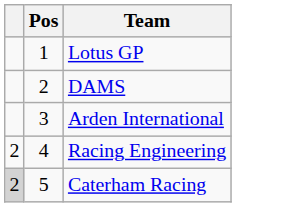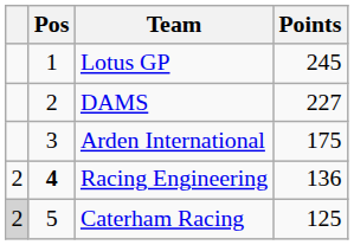+ column: Points | 245 | 227 | 175 | 136 | 125
Racing Engineering | Pos: normal -> bold
